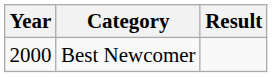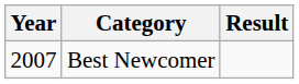Best Newcomer | Year: 2000 -> 2007
